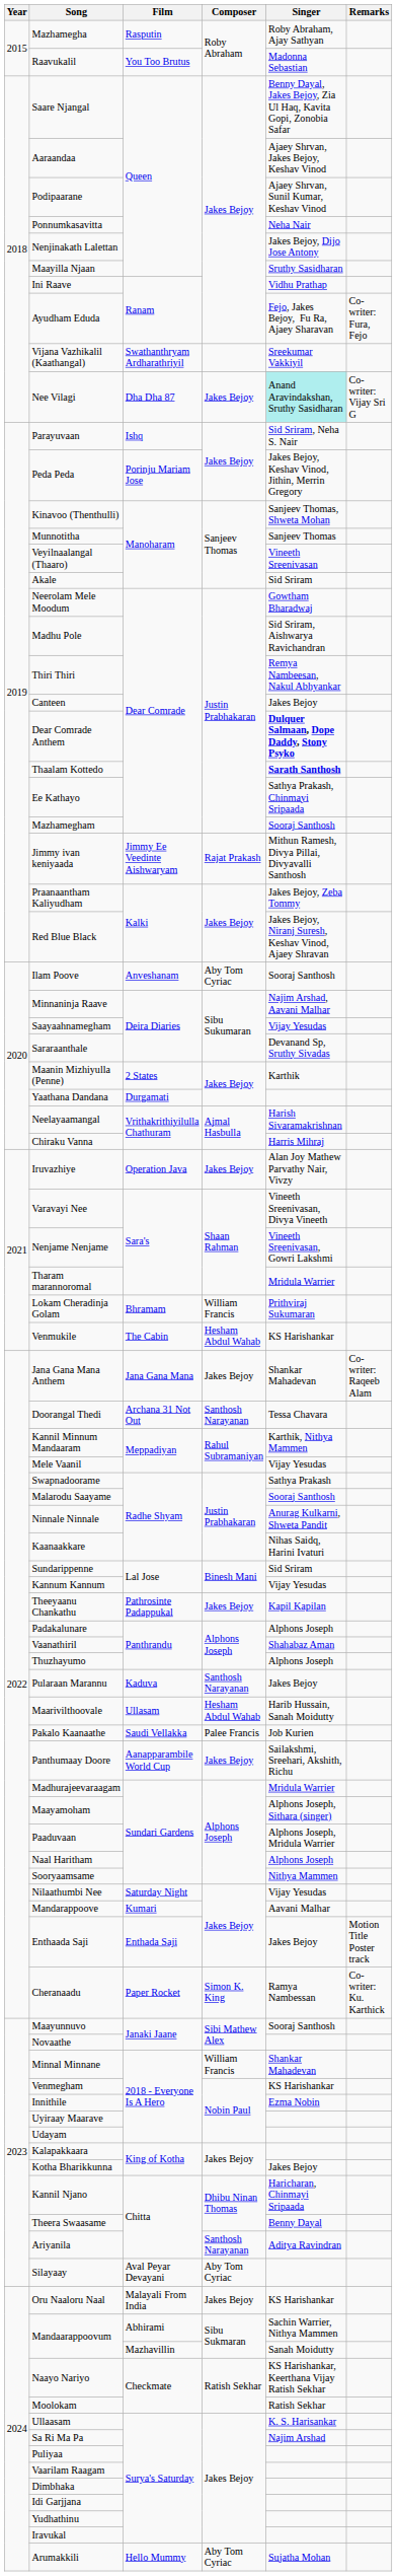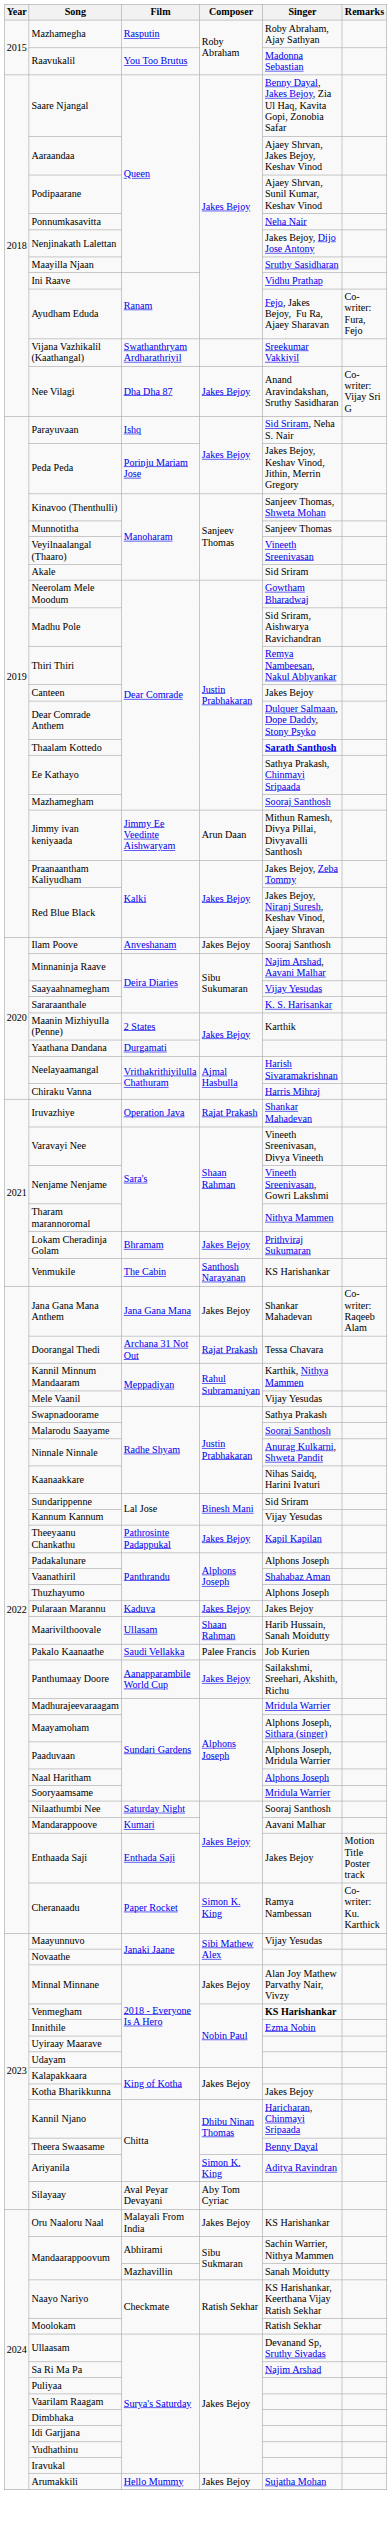Nee Vilagi | Singer: paleturquoise background -> no background
Dear Comrade Anthem | Singer: bold -> normal
Jimmy ivan keniyaada | Composer: Rajat Prakash -> Arun Daan
Ilam Poove | Composer: Aby Tom Cyriac -> Jakes Bejoy
Sararaanthale | Singer: Devanand Sp, Sruthy Sivadas -> K. S. Harisankar
Iruvazhiye | Composer: Jakes Bejoy -> Rajat Prakash
Iruvazhiye | Singer: Alan Joy Mathew Parvathy Nair, Vivzy -> Shankar Mahadevan
Tharam marannoromal | Singer: Mridula Warrier -> Nithya Mammen
Lokam Cheradinja Golam | Composer: William Francis -> Jakes Bejoy
Venmukile | Composer: Hesham Abdul Wahab -> Santhosh Narayanan
Doorangal Thedi | Composer: Santhosh Narayanan -> Rajat Prakash
Pularaan Marannu | Composer: Santhosh Narayanan -> Jakes Bejoy
Maarivilthoovale | Composer: Hesham Abdul Wahab -> Shaan Rahman
Sooryaamsame | Singer: Nithya Mammen -> Mridula Warrier
Nilaathumbi Nee | Singer: Vijay Yesudas -> Sooraj Santhosh
Maayunnuvo | Singer: Sooraj Santhosh -> Vijay Yesudas
Minnal Minnane | Composer: William Francis -> Jakes Bejoy
Minnal Minnane | Singer: Shankar Mahadevan -> Alan Joy Mathew Parvathy Nair, Vivzy
Venmegham | Singer: normal -> bold
Ariyanila | Composer: Santhosh Narayanan -> Simon K. King
Ullaasam | Singer: K. S. Harisankar -> Devanand Sp, Sruthy Sivadas
Arumakkili | Composer: Aby Tom Cyriac -> Jakes Bejoy
